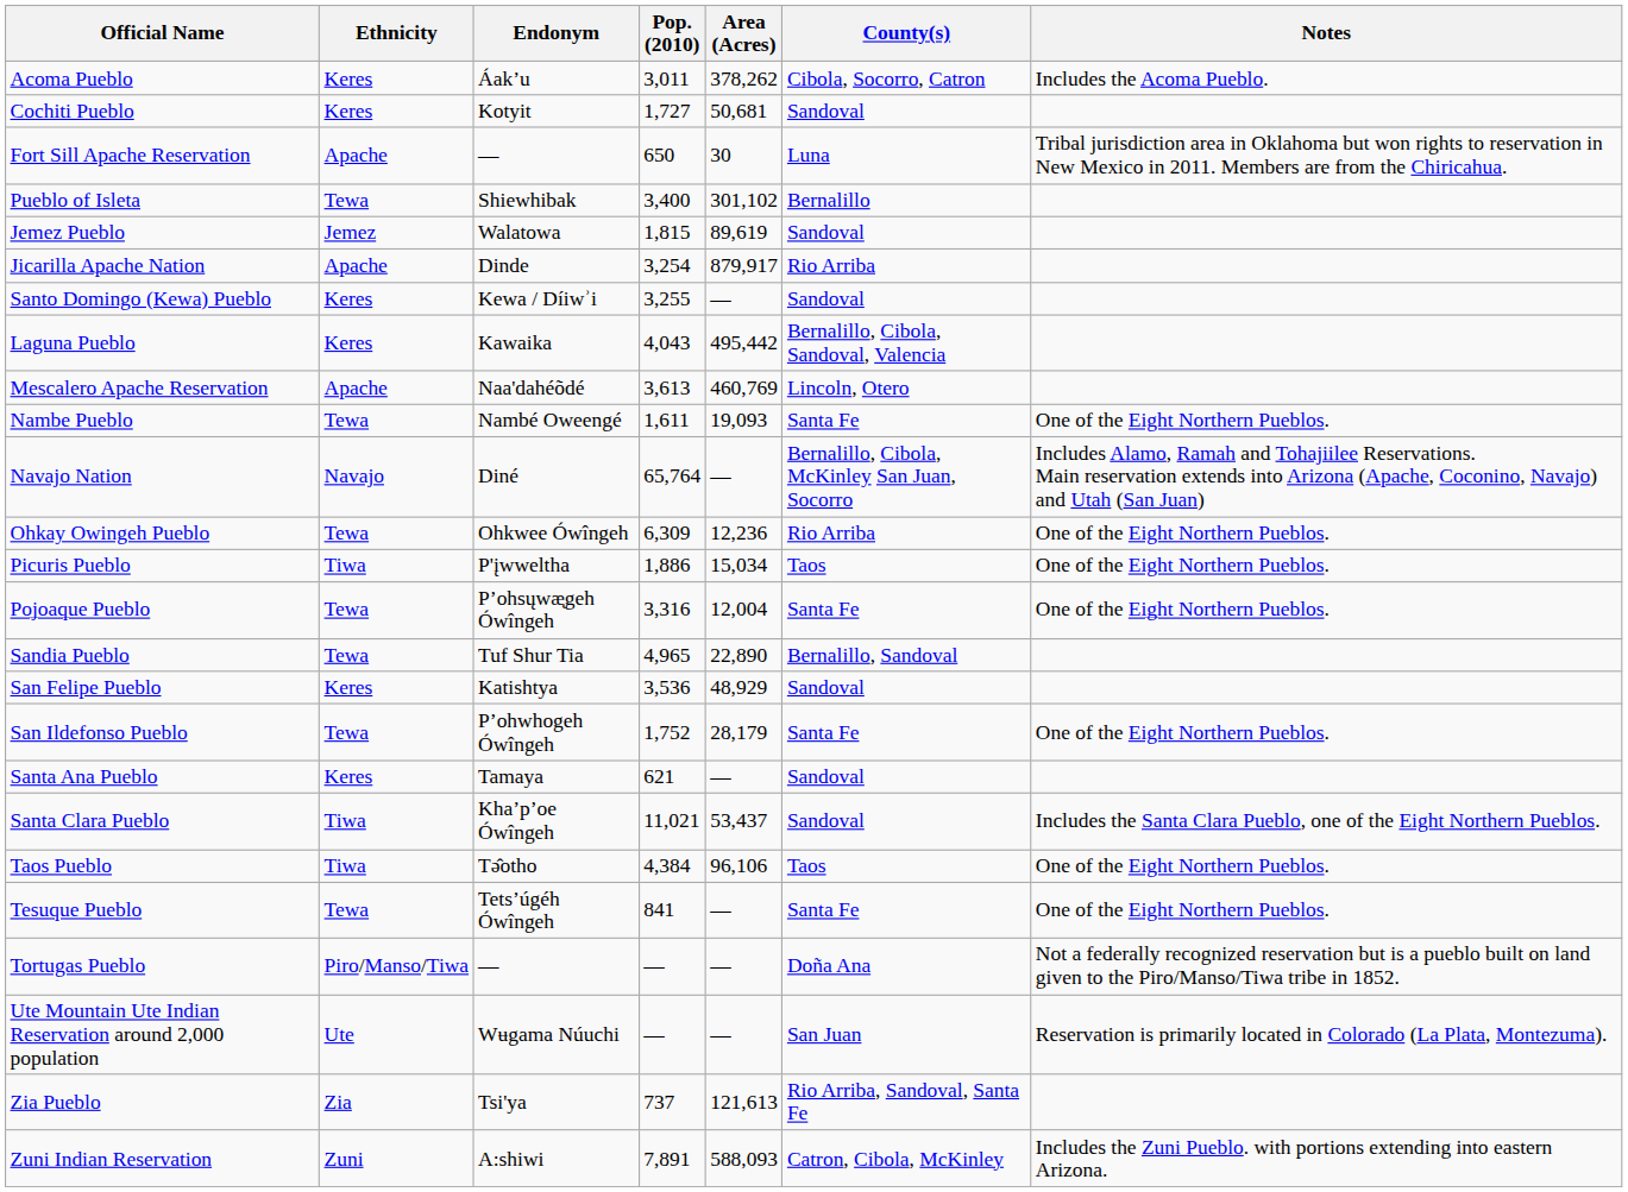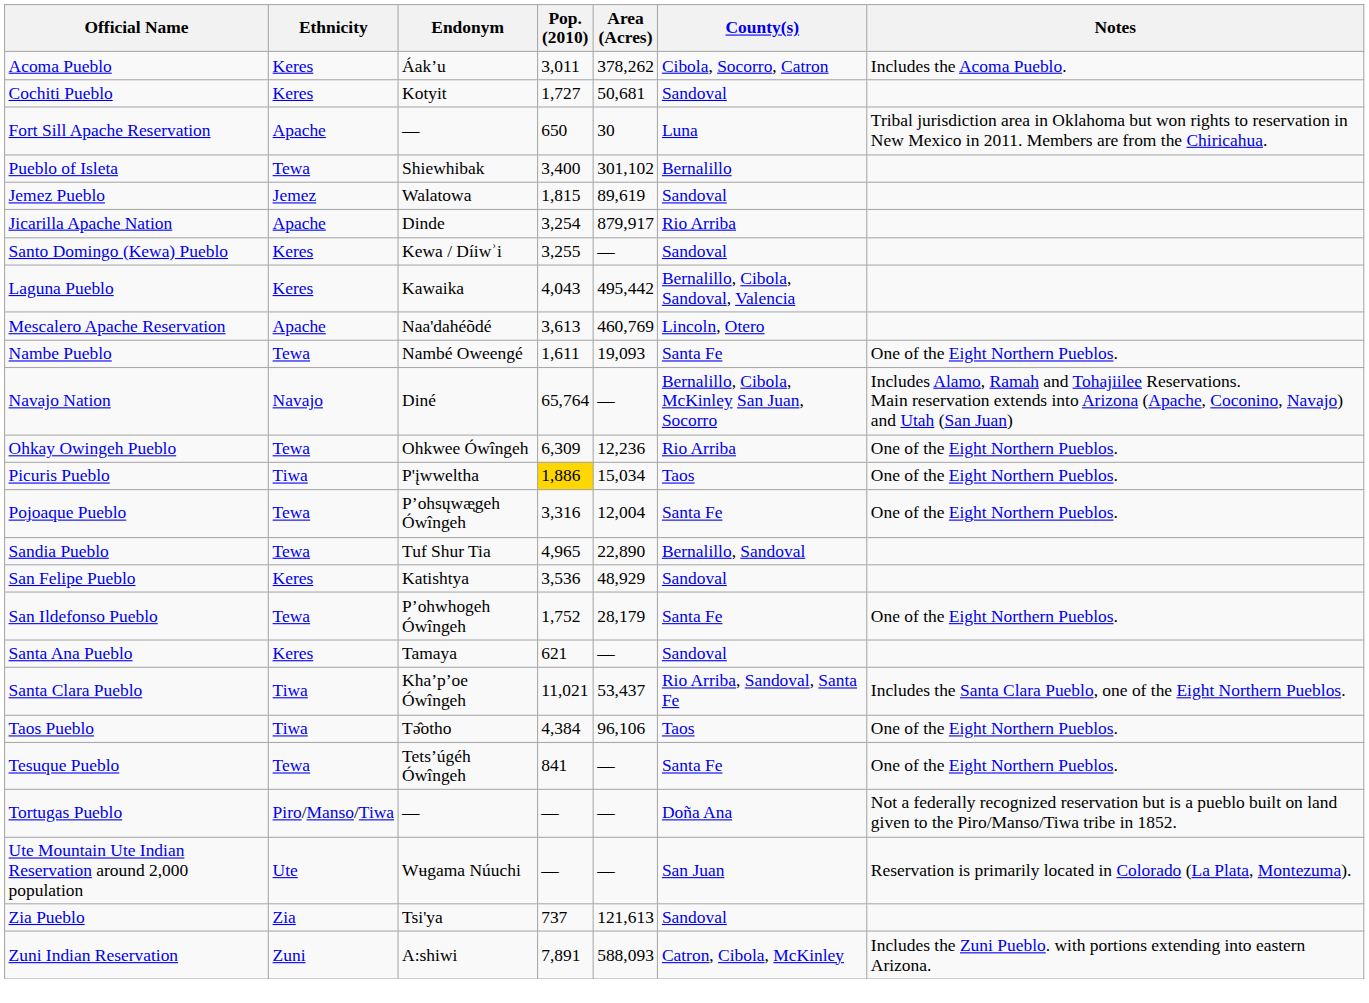Picuris Pueblo | Pop. (2010): no background -> gold background
Santa Clara Pueblo | County(s): Sandoval -> Rio Arriba, Sandoval, Santa Fe
Zia Pueblo | County(s): Rio Arriba, Sandoval, Santa Fe -> Sandoval
